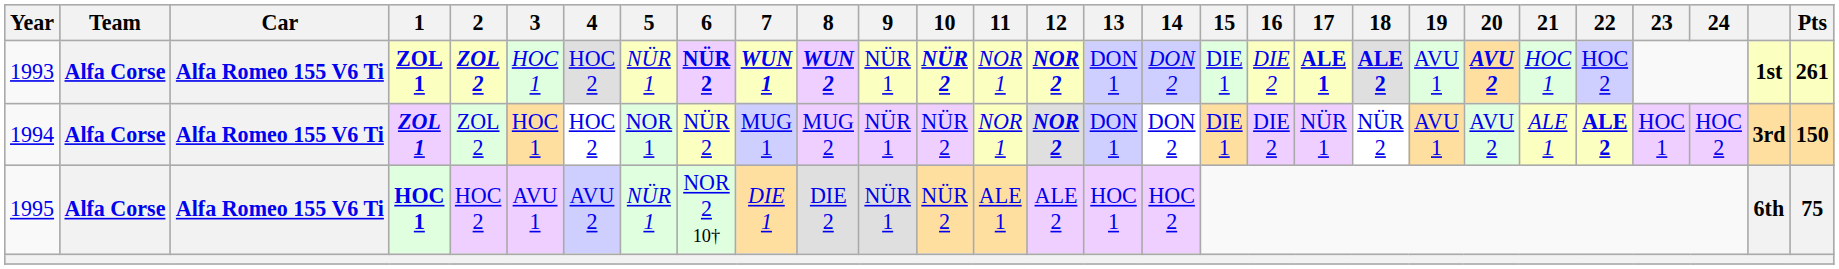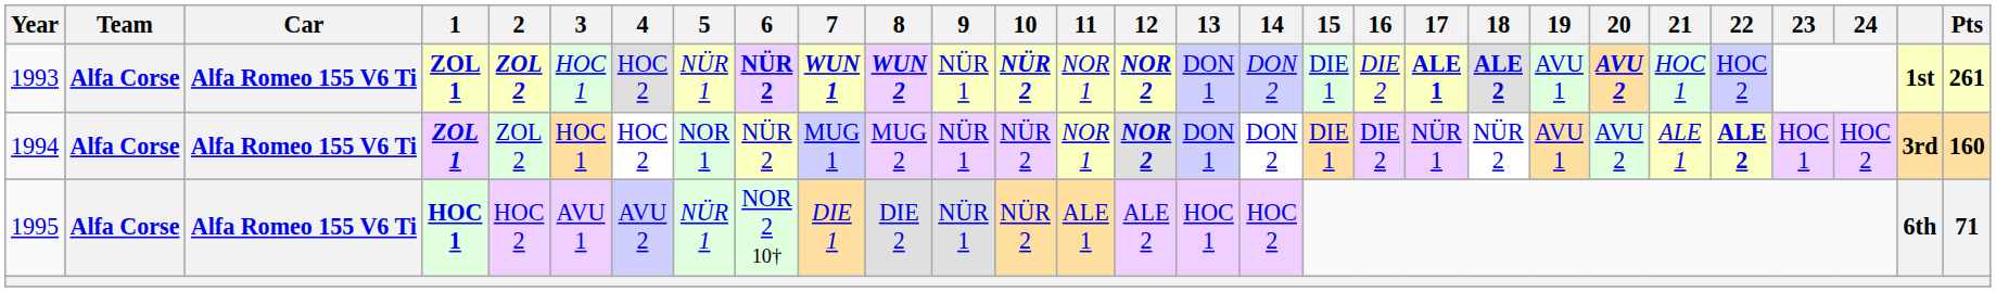1994 | Pts: 150 -> 160
1995 | Pts: 75 -> 71
